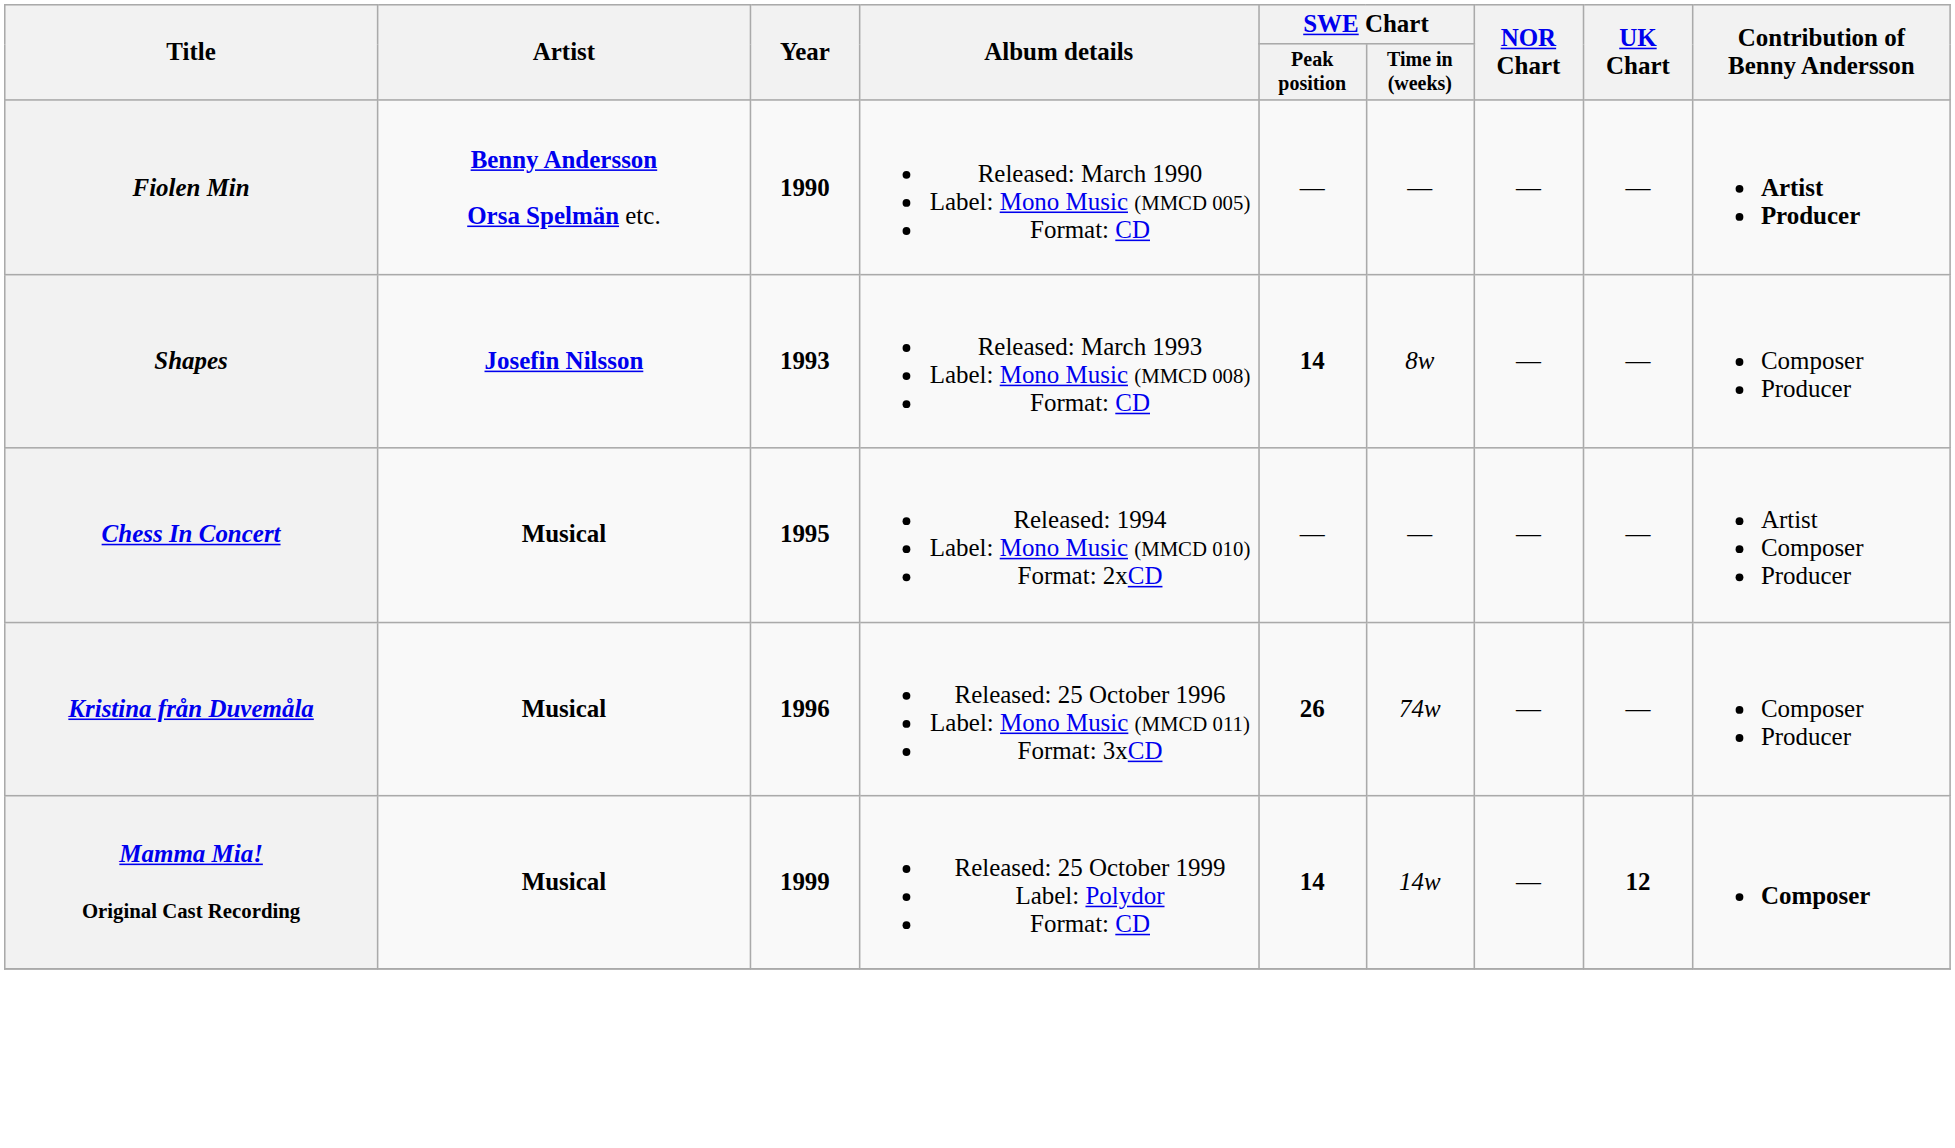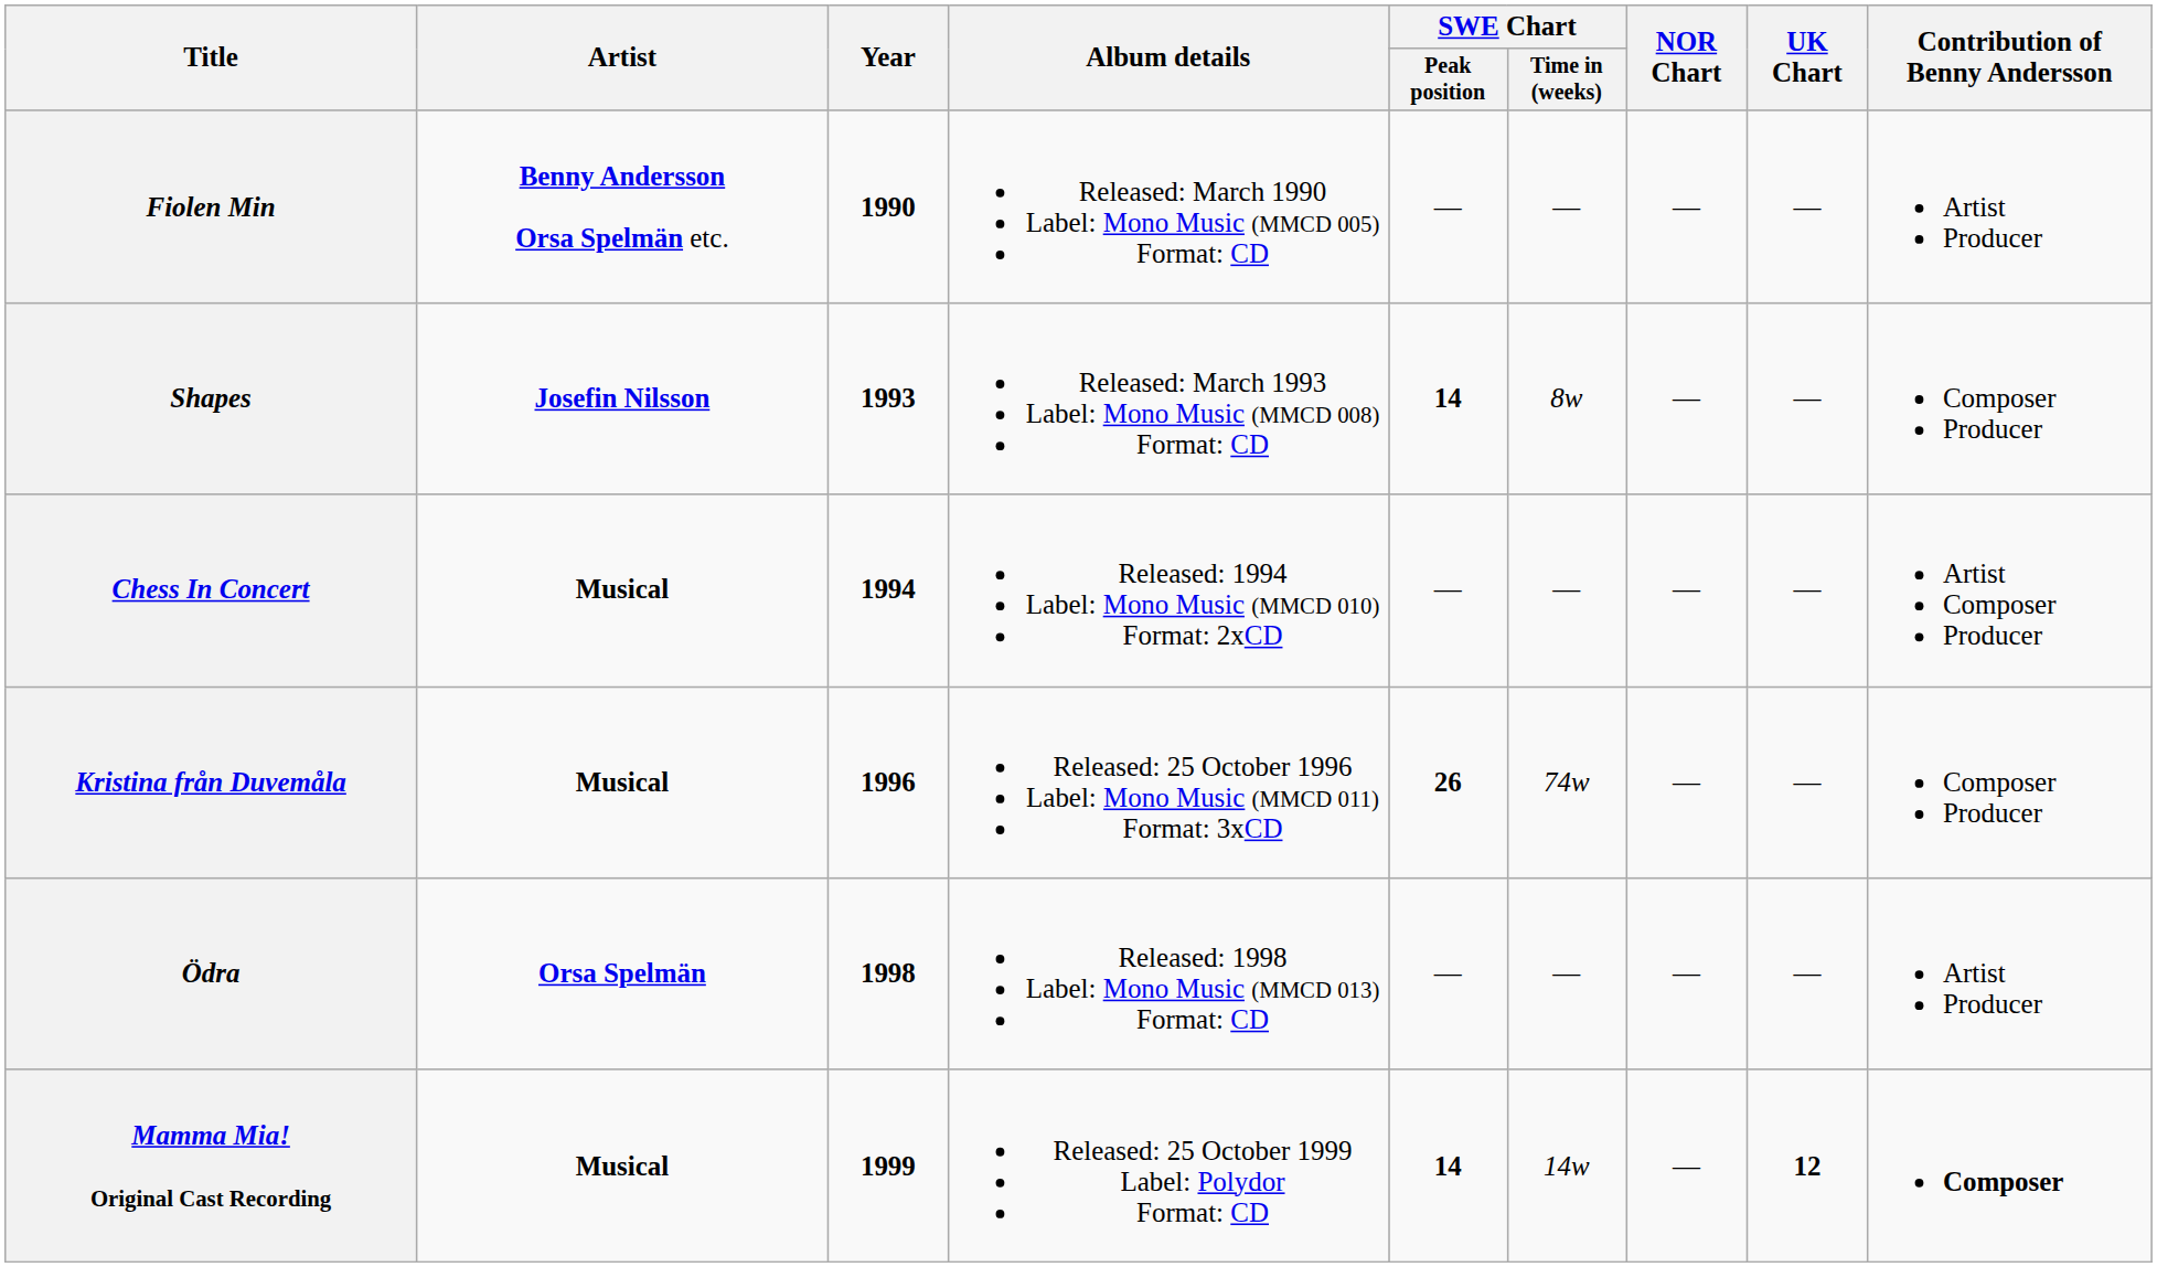Fiolen Min | Contribution of Benny Andersson: bold -> normal
Chess In Concert | Year: 1995 -> 1994
+ row: Ödra | Orsa Spelmän | 1998 | Released: 1998 Label: Mono Music (MMCD 013) Format: CD | — | — | — | — | Artist Producer
